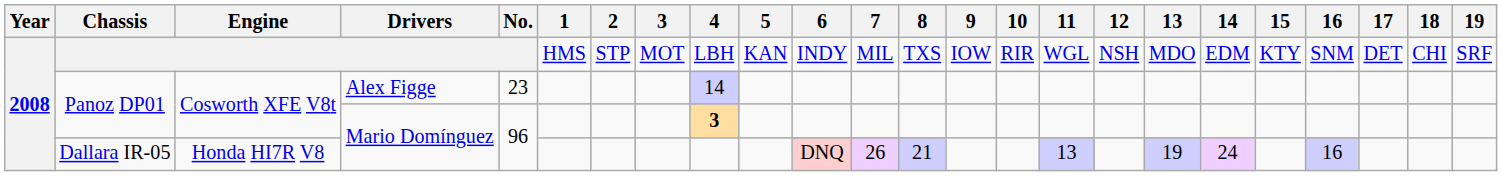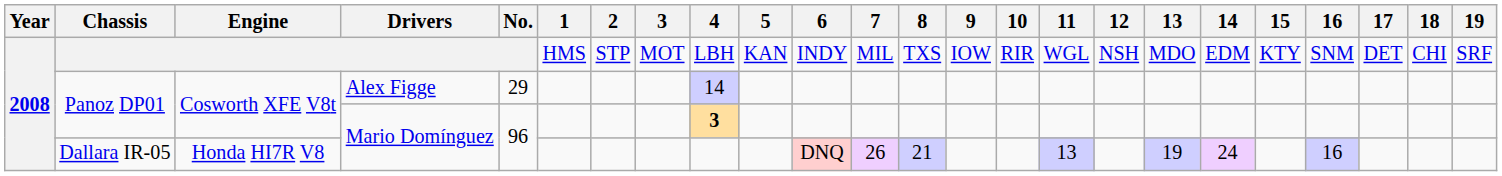Panoz DP01 / Alex Figge | No.: 23 -> 29
